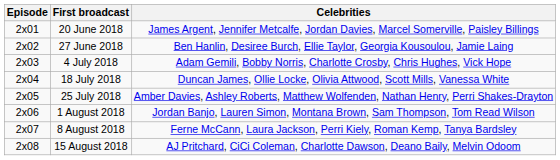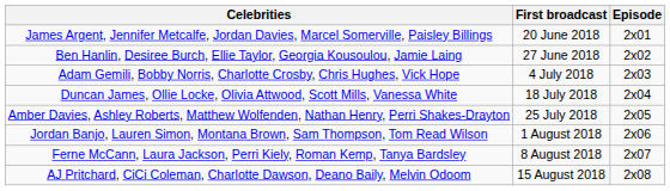columns swapped: Episode <-> Celebrities
